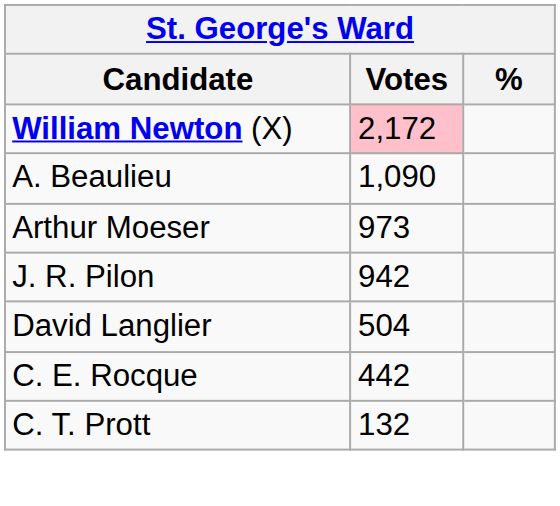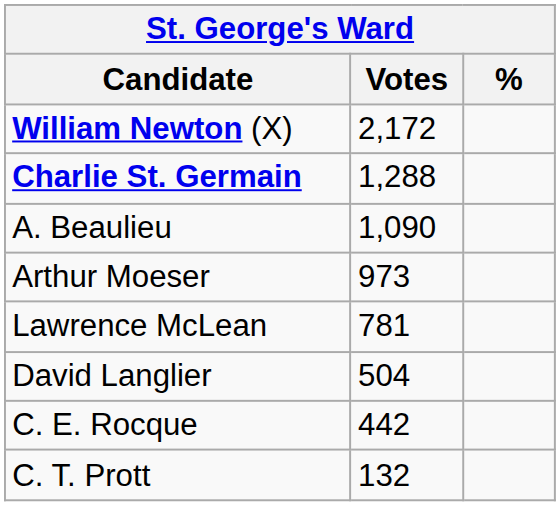William Newton (X) | Votes: pink background -> no background
+ row: Charlie St. Germain | 1,288
- row: J. R. Pilon | 942
+ row: Lawrence McLean | 781
